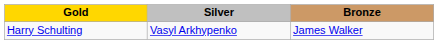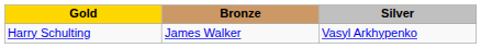columns swapped: Silver <-> Bronze
